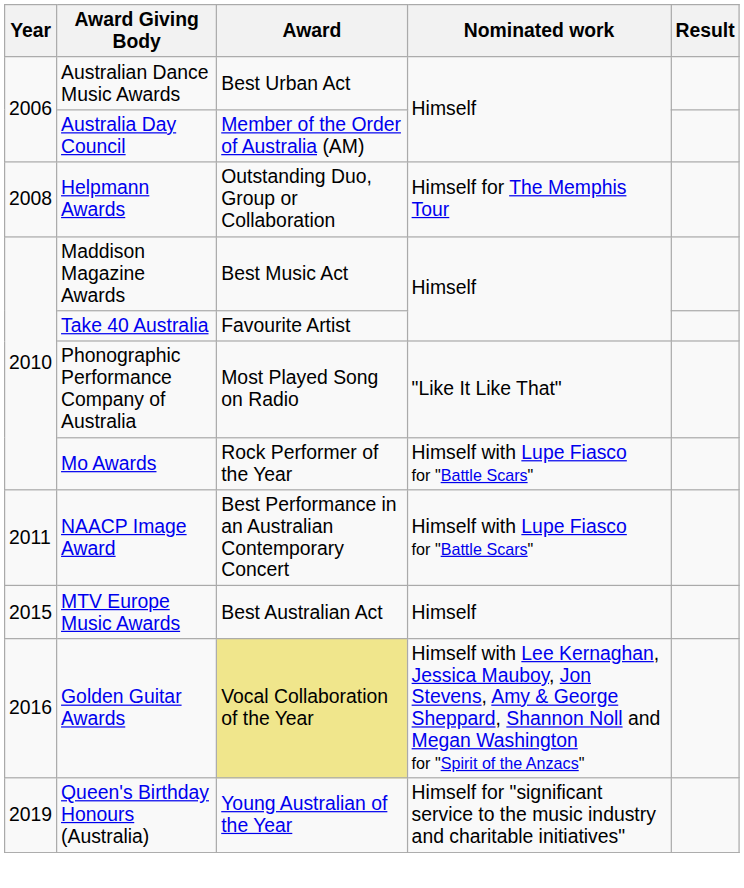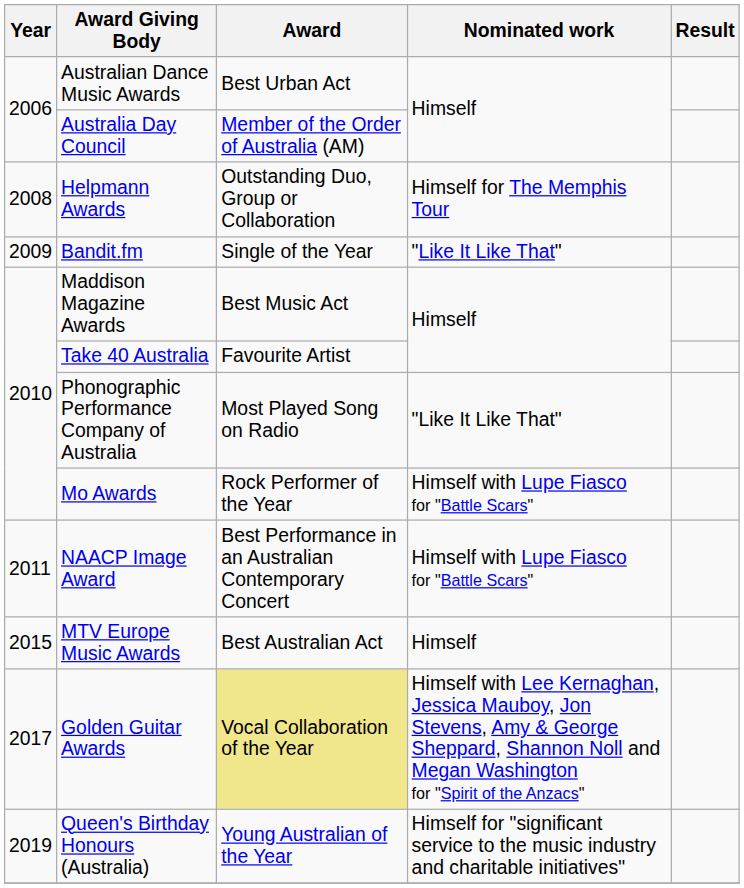+ row: 2009 | Bandit.fm | Single of the Year | "Like It Like That"
Golden Guitar Awards | Year: 2016 -> 2017
